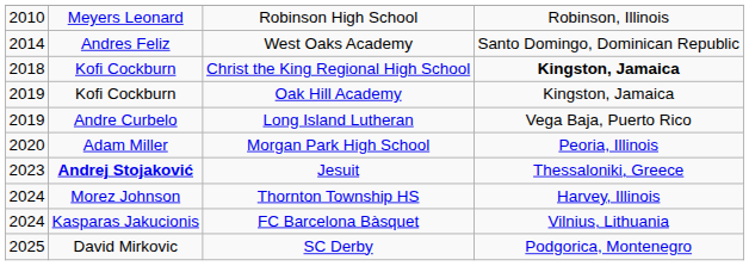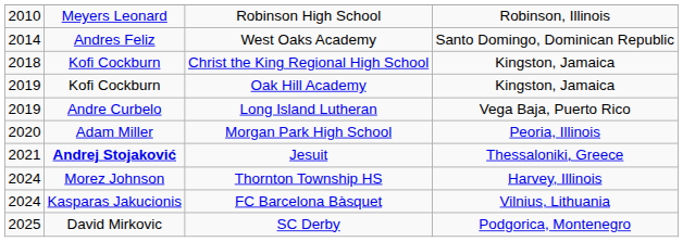Christ the King Regional High School | column 4: bold -> normal
Jesuit | column 1: 2023 -> 2021
